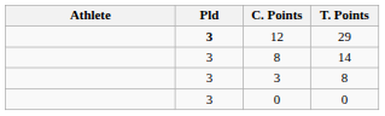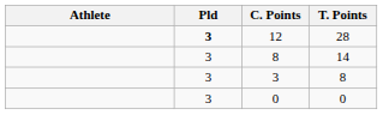12 | T. Points: 29 -> 28
